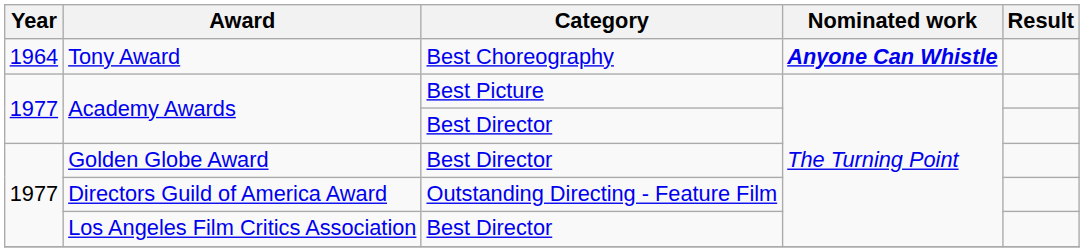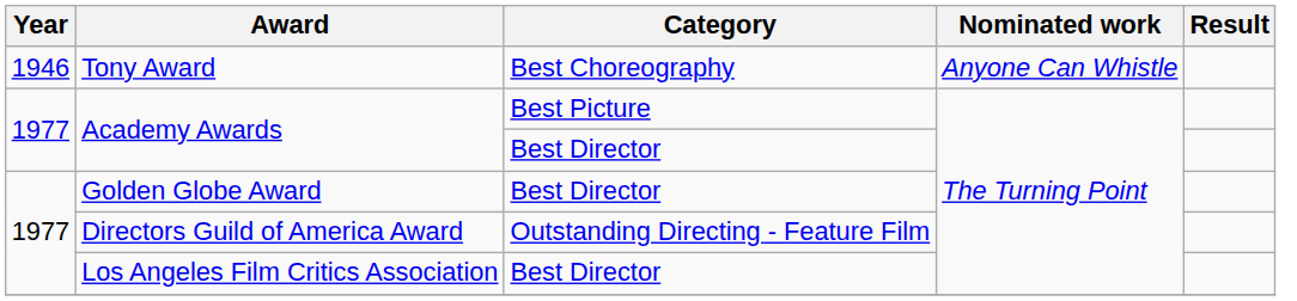Tony Award | Year: 1964 -> 1946
Tony Award | Nominated work: bold -> normal
